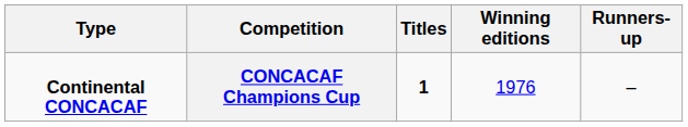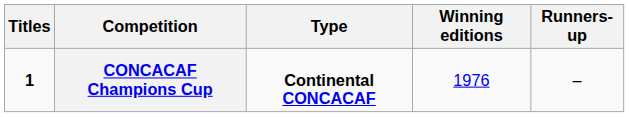columns swapped: Type <-> Titles
